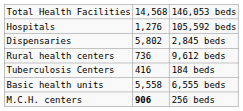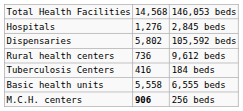Hospitals | column 3: 105,592 beds -> 2,845 beds
Dispensaries | column 3: 2,845 beds -> 105,592 beds
